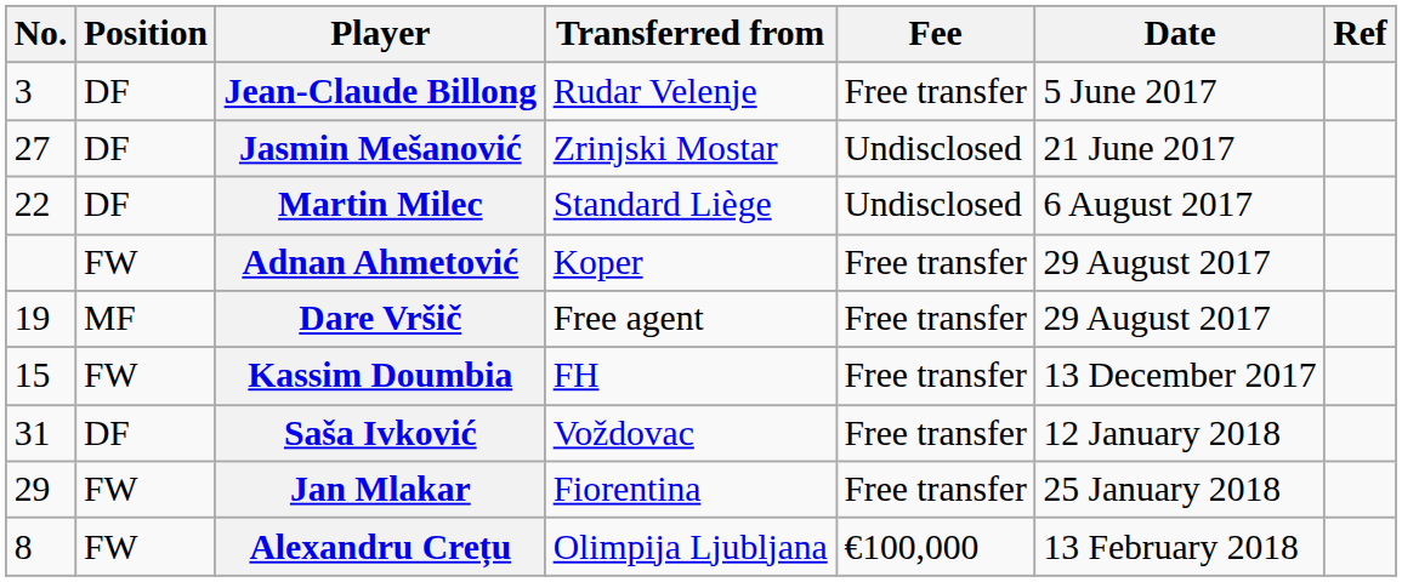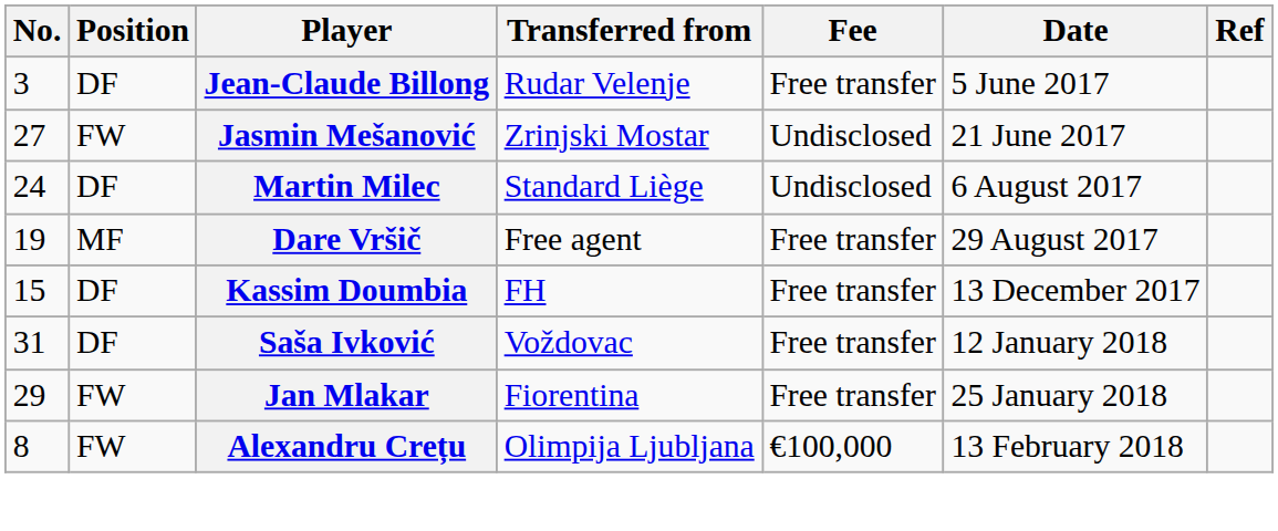Jasmin Mešanović | Position: DF -> FW
Martin Milec | No.: 22 -> 24
- row: FW | Adnan Ahmetović | Koper | Free transfer | 29 August 2017
Kassim Doumbia | Position: FW -> DF
